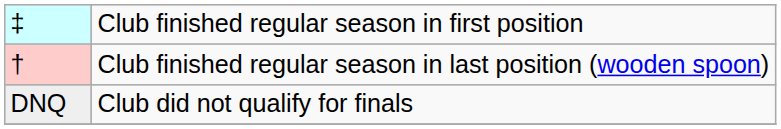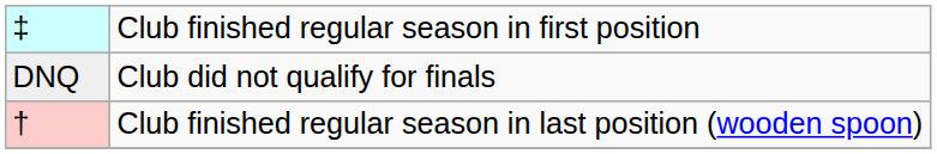rows swapped: † <-> DNQ
